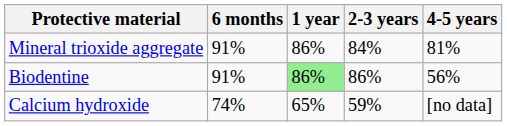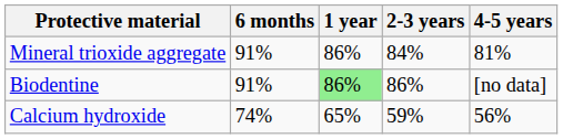Biodentine | 4-5 years: 56% -> [no data]
Calcium hydroxide | 4-5 years: [no data] -> 56%
